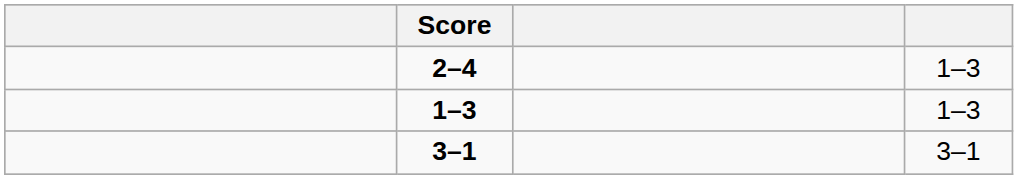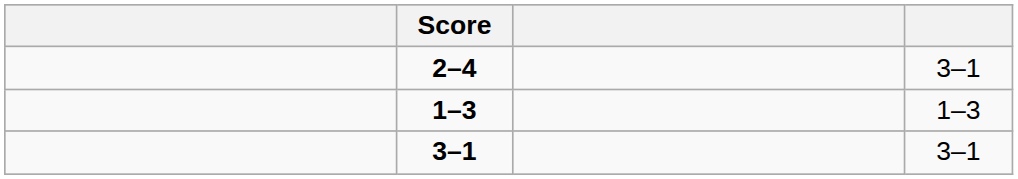2–4 | column 4: 1–3 -> 3–1
